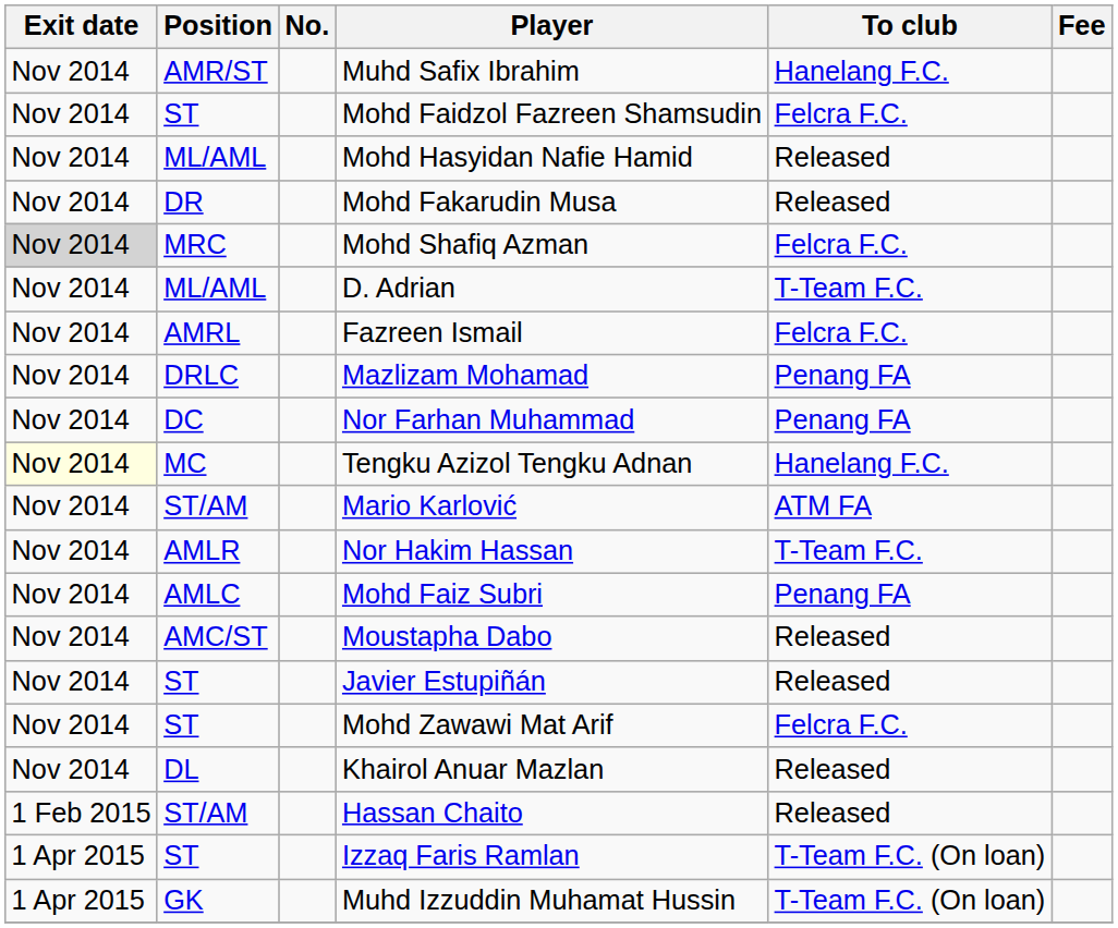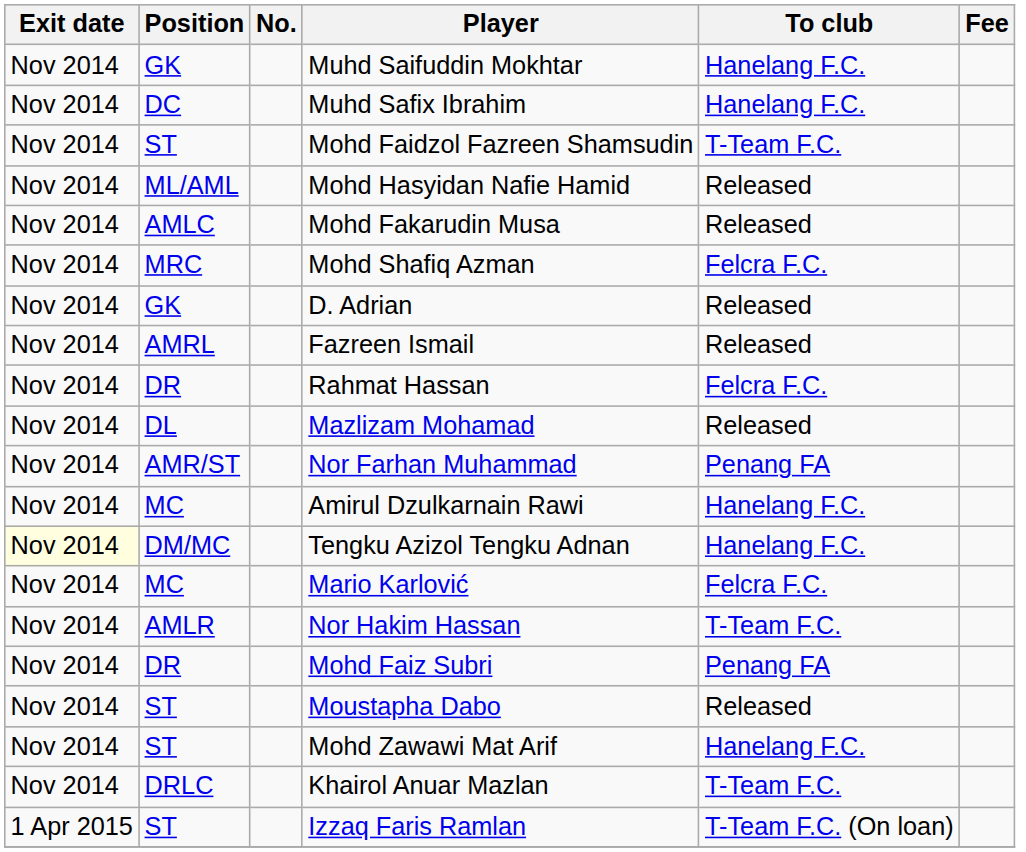+ row: Nov 2014 | GK | Muhd Saifuddin Mokhtar | Hanelang F.C.
Muhd Safix Ibrahim | Position: AMR/ST -> DC
Mohd Faidzol Fazreen Shamsudin | To club: Felcra F.C. -> T-Team F.C.
Mohd Fakarudin Musa | Position: DR -> AMLC
Mohd Shafiq Azman | Exit date: lightgrey background -> no background
D. Adrian | Position: ML/AML -> GK
D. Adrian | To club: T-Team F.C. -> Released
Fazreen Ismail | To club: Felcra F.C. -> Released
+ row: Nov 2014 | DR | Rahmat Hassan | Felcra F.C.
Mazlizam Mohamad | Position: DRLC -> DL
Mazlizam Mohamad | To club: Penang FA -> Released
Nor Farhan Muhammad | Position: DC -> AMR/ST
+ row: Nov 2014 | MC | Amirul Dzulkarnain Rawi | Hanelang F.C.
Tengku Azizol Tengku Adnan | Position: MC -> DM/MC
Mario Karlović | Position: ST/AM -> MC
Mario Karlović | To club: ATM FA -> Felcra F.C.
Mohd Faiz Subri | Position: AMLC -> DR
Moustapha Dabo | Position: AMC/ST -> ST
- row: Nov 2014 | ST | Javier Estupiñán | Released
Mohd Zawawi Mat Arif | To club: Felcra F.C. -> Hanelang F.C.
Khairol Anuar Mazlan | Position: DL -> DRLC
Khairol Anuar Mazlan | To club: Released -> T-Team F.C.
- row: 1 Feb 2015 | ST/AM | Hassan Chaito | Released
- row: 1 Apr 2015 | GK | Muhd Izzuddin Muhamat Hussin | T-Team F.C. (On loan)
